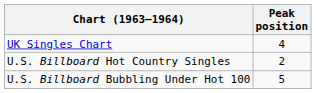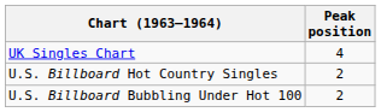U.S. Billboard Bubbling Under Hot 100 | Peak position: 5 -> 2
